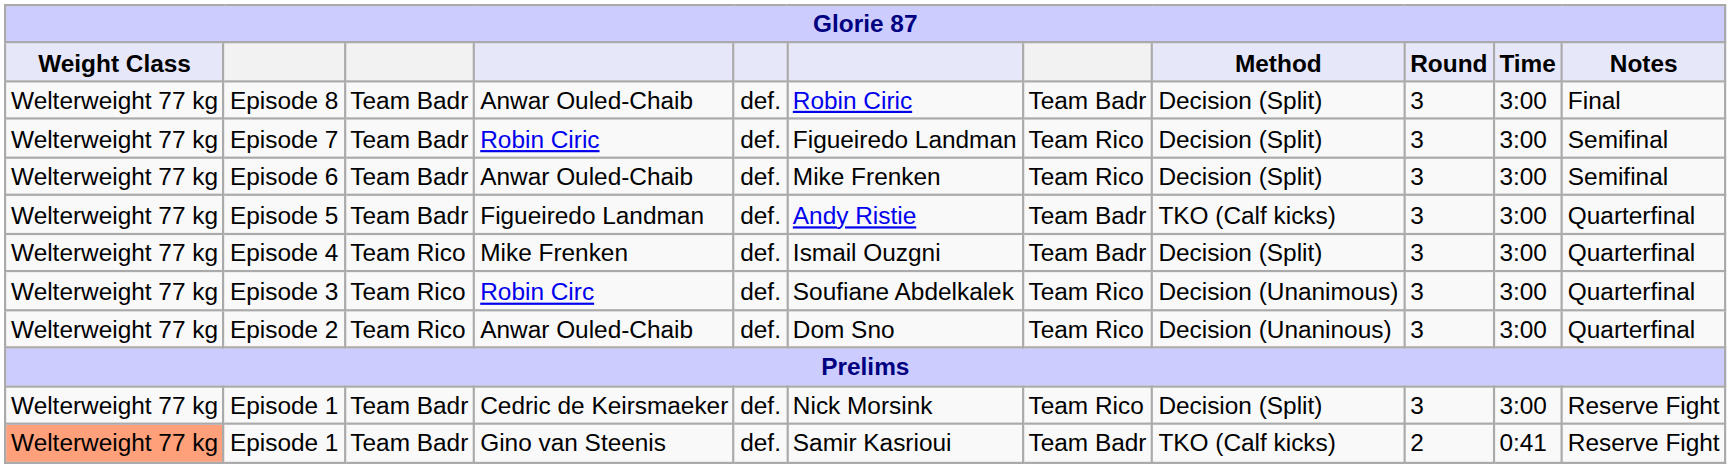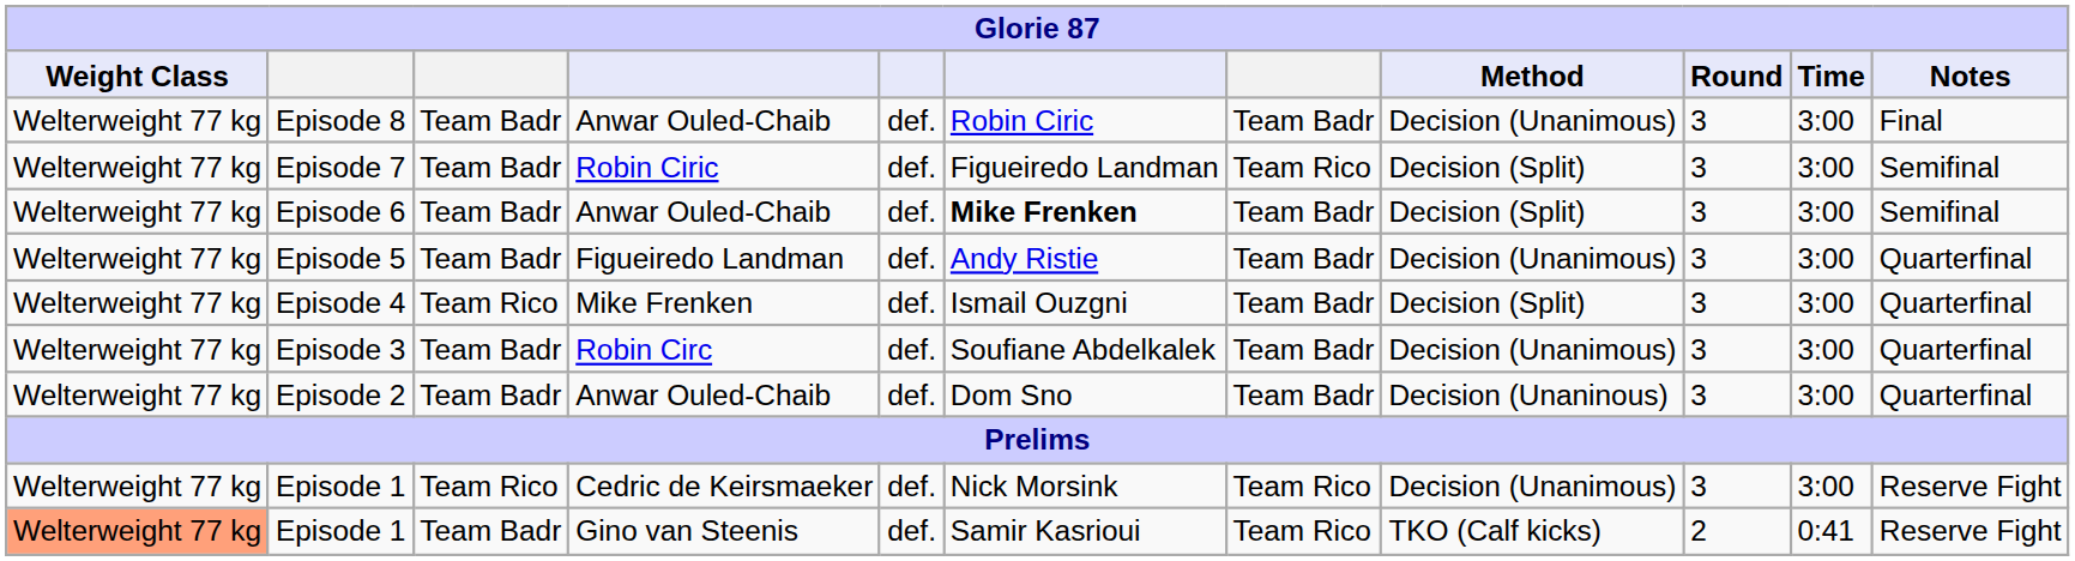Episode 8 | Method: Decision (Split) -> Decision (Unanimous)
Episode 6 | column 6: normal -> bold
Episode 6 | column 7: Team Rico -> Team Badr
Episode 5 | Method: TKO (Calf kicks) -> Decision (Unanimous)
Episode 3 | column 3: Team Rico -> Team Badr
Episode 3 | column 7: Team Rico -> Team Badr
Episode 2 | column 3: Team Rico -> Team Badr
Episode 2 | column 7: Team Rico -> Team Badr
Episode 1 / Cedric de Keirsmaeker | column 3: Team Badr -> Team Rico
Episode 1 / Cedric de Keirsmaeker | Method: Decision (Split) -> Decision (Unanimous)
Episode 1 / Gino van Steenis | column 7: Team Badr -> Team Rico
